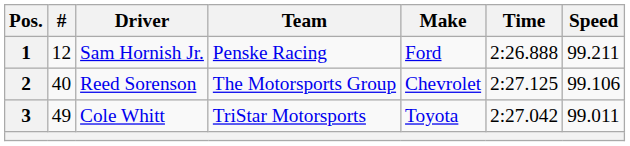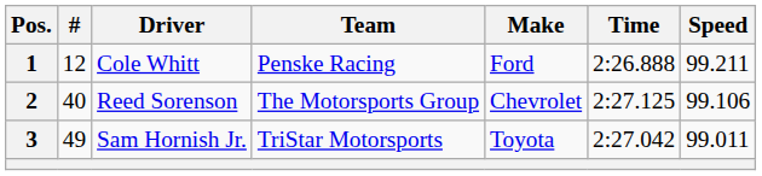1 | Driver: Sam Hornish Jr. -> Cole Whitt
3 | Driver: Cole Whitt -> Sam Hornish Jr.
